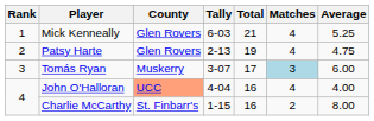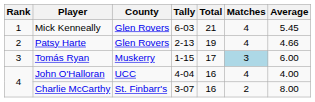Mick Kenneally | Average: 5.25 -> 5.45
Patsy Harte | Average: 4.75 -> 4.66
Tomás Ryan | Tally: 3-07 -> 1-15
John O'Halloran | County: lightsalmon background -> no background
Charlie McCarthy | Tally: 1-15 -> 3-07
